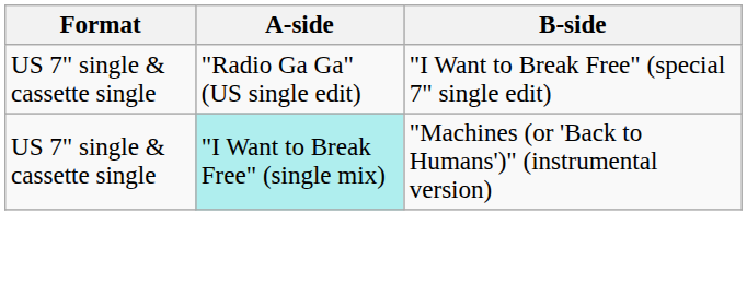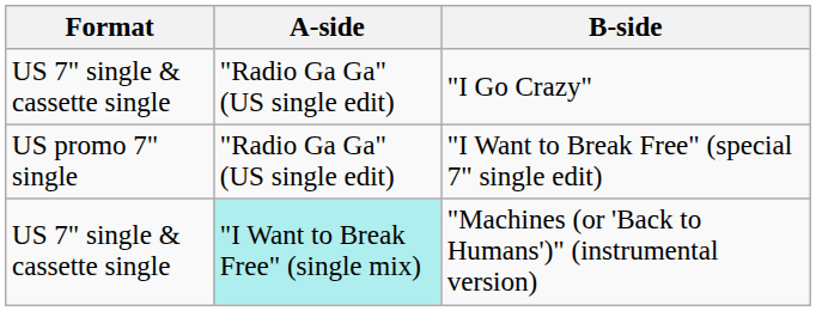+ row: US 7" single & cassette single | "Radio Ga Ga" (US single edit) | "I Go Crazy"
"I Want to Break Free" (special 7" single edit) | Format: US 7" single & cassette single -> US promo 7" single
